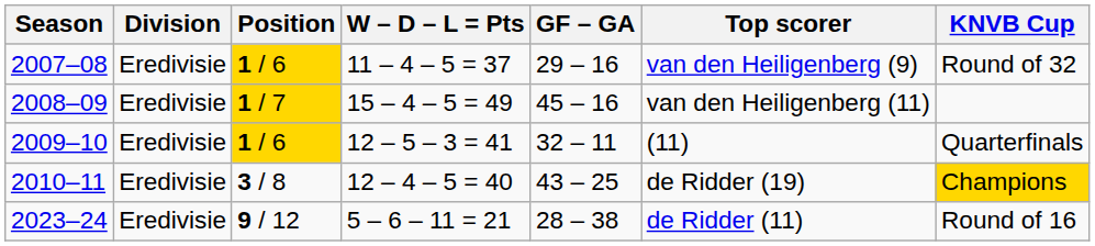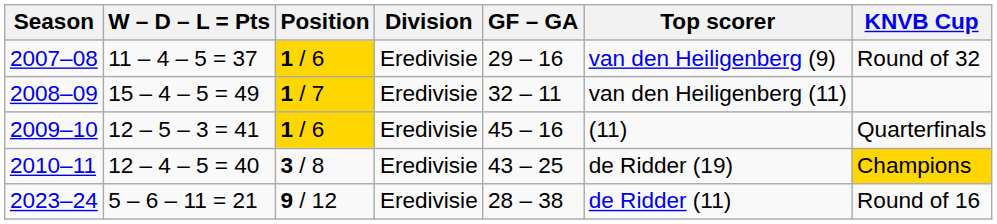columns swapped: Division <-> W – D – L = Pts
2008–09 | GF – GA: 45 – 16 -> 32 – 11
2009–10 | GF – GA: 32 – 11 -> 45 – 16
